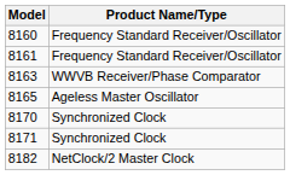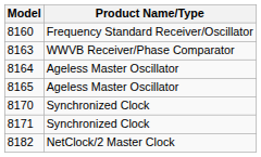- row: 8161 | Frequency Standard Receiver/Oscillator
+ row: 8164 | Ageless Master Oscillator
